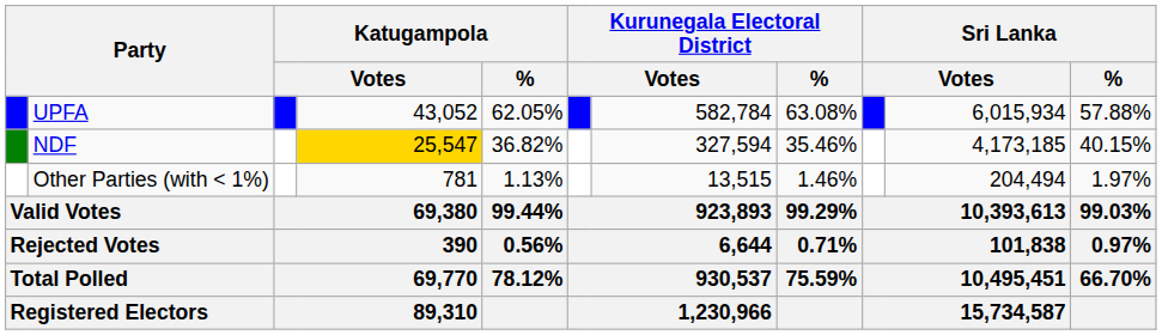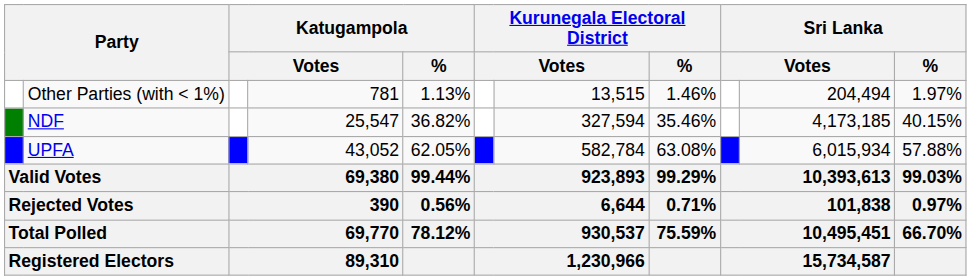rows swapped: UPFA <-> Other Parties (with < 1%)
NDF | column 4: gold background -> no background
